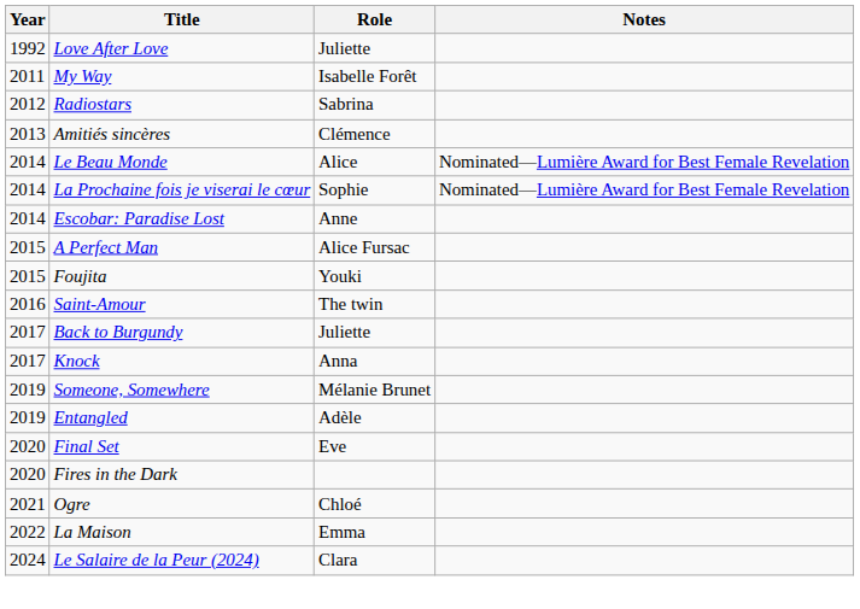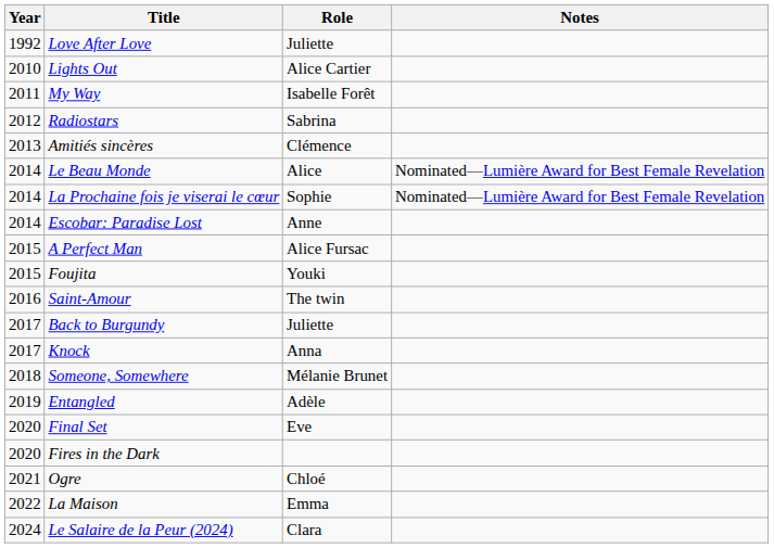+ row: 2010 | Lights Out | Alice Cartier
Someone, Somewhere | Year: 2019 -> 2018
